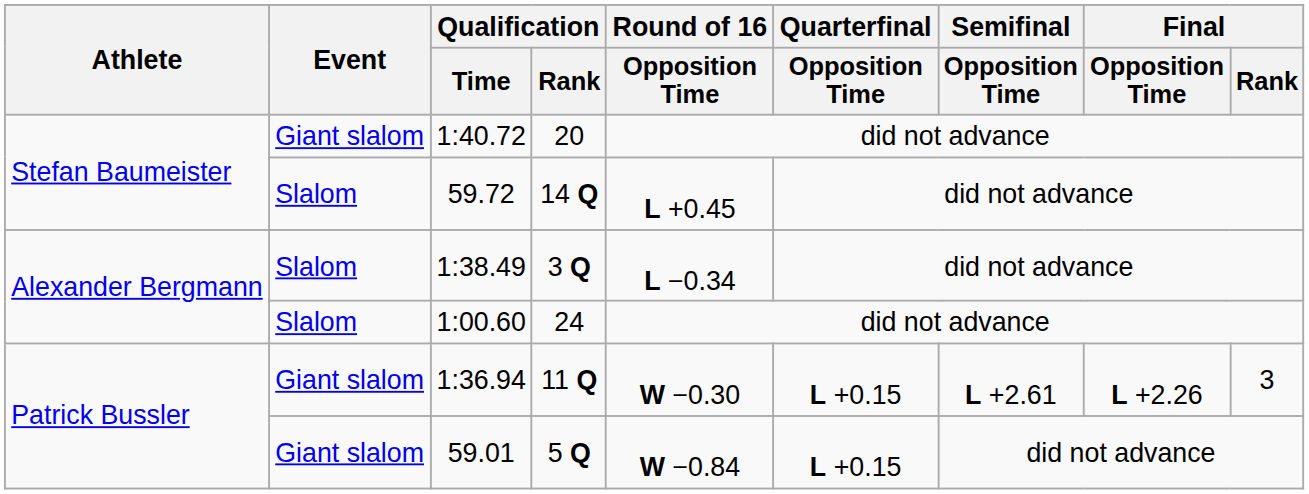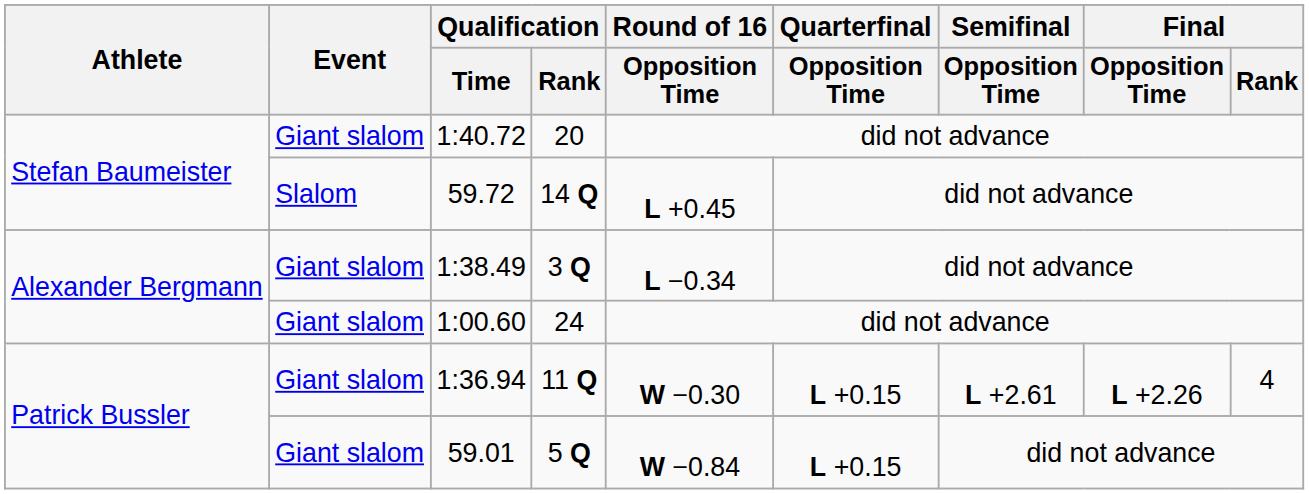1:38.49 | Event: Slalom -> Giant slalom
1:00.60 | Event: Slalom -> Giant slalom
1:36.94 | Final / Rank: 3 -> 4
